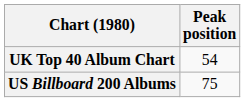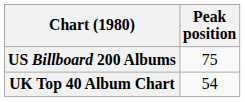rows swapped: UK Top 40 Album Chart <-> US Billboard 200 Albums
